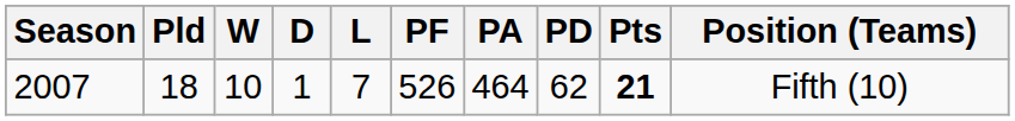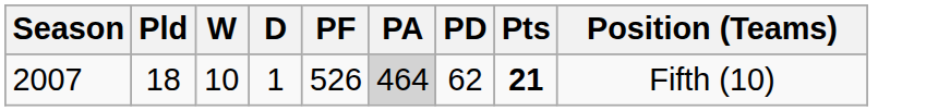- column: L | 7
2007 | PA: no background -> lightgrey background
